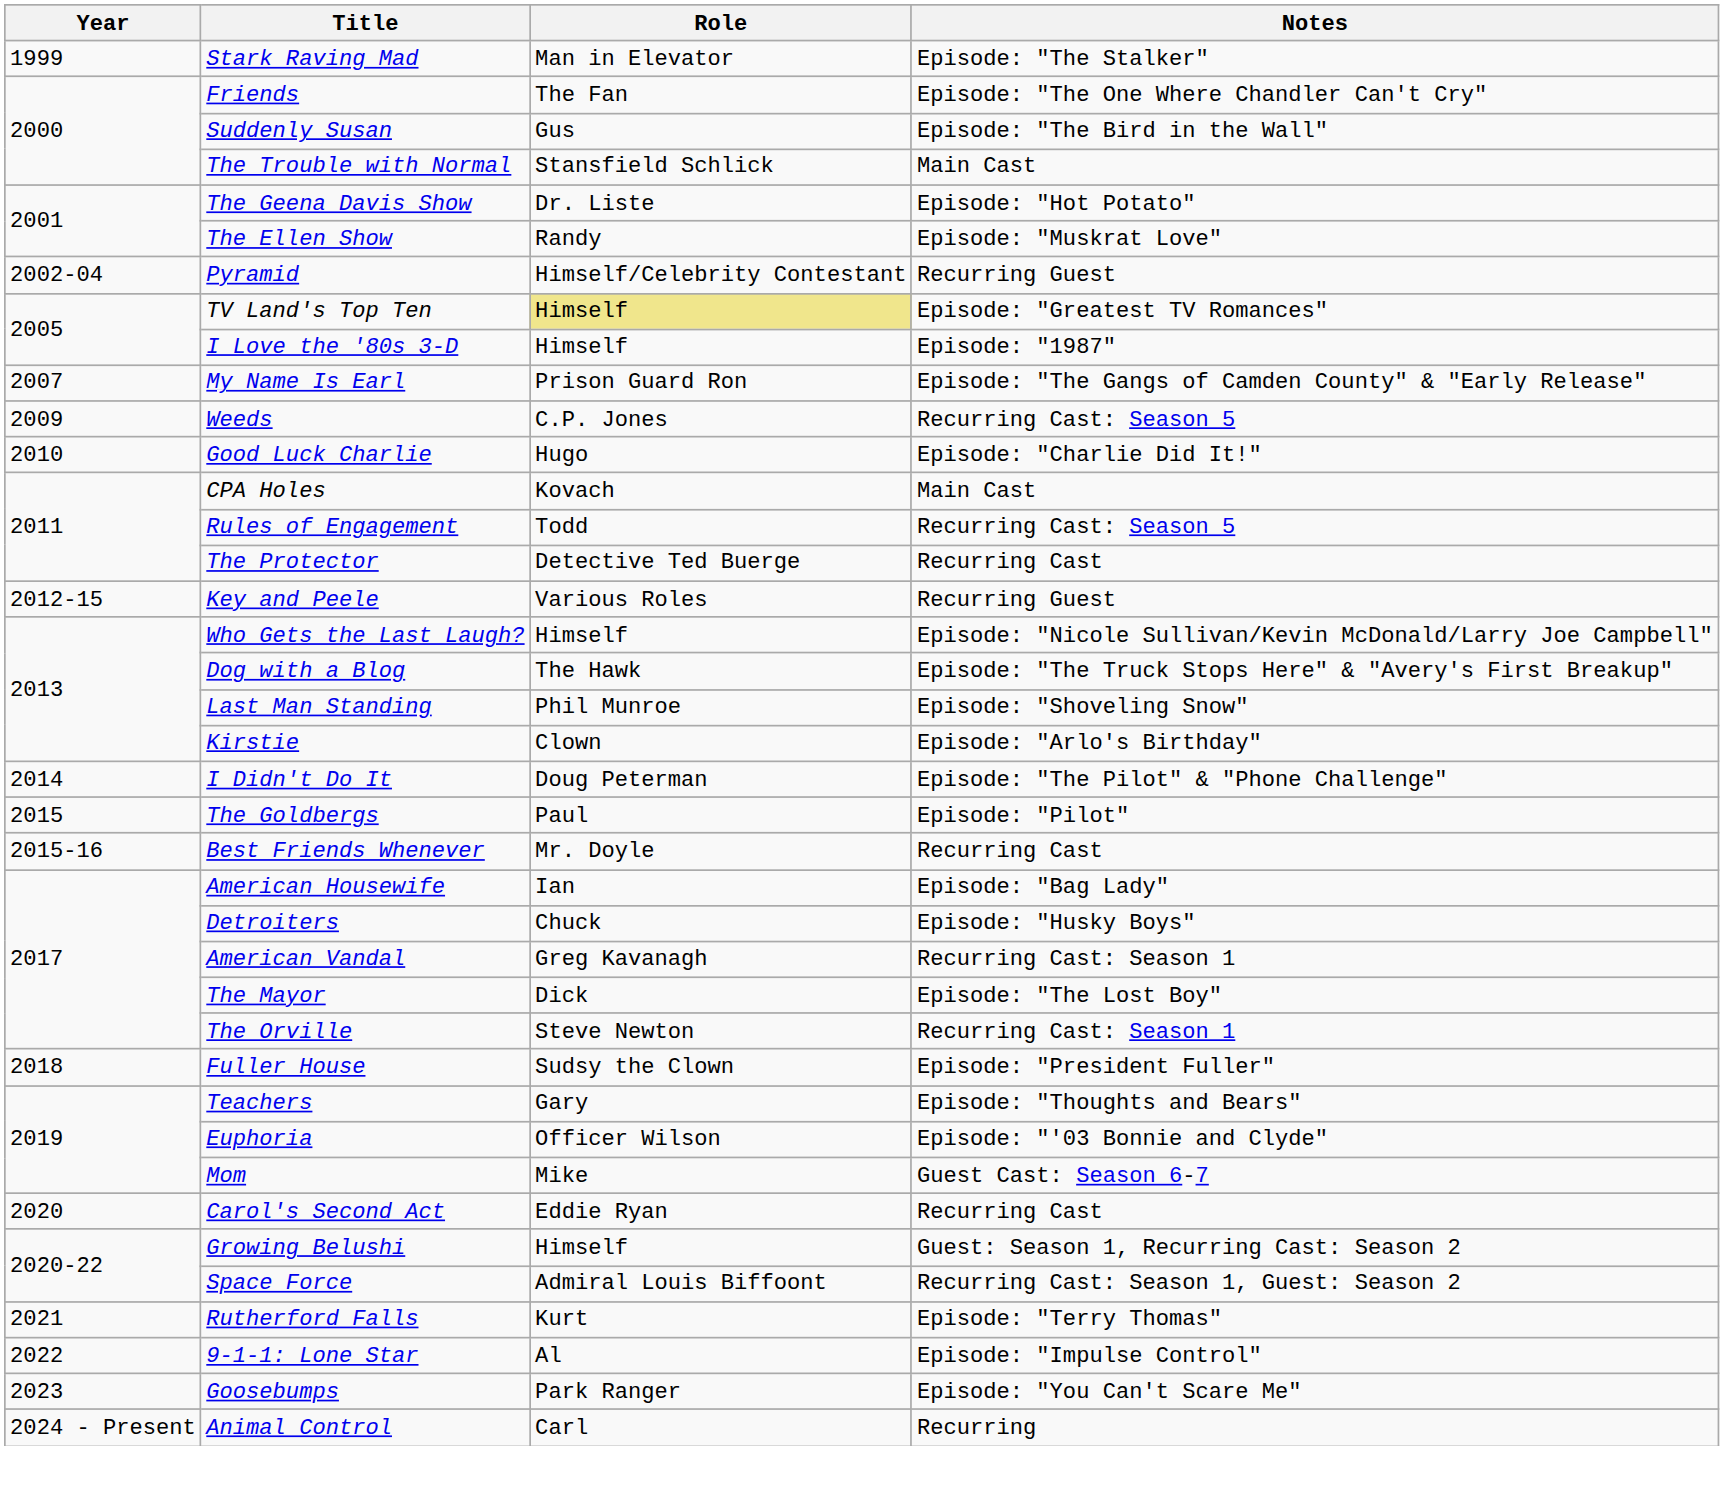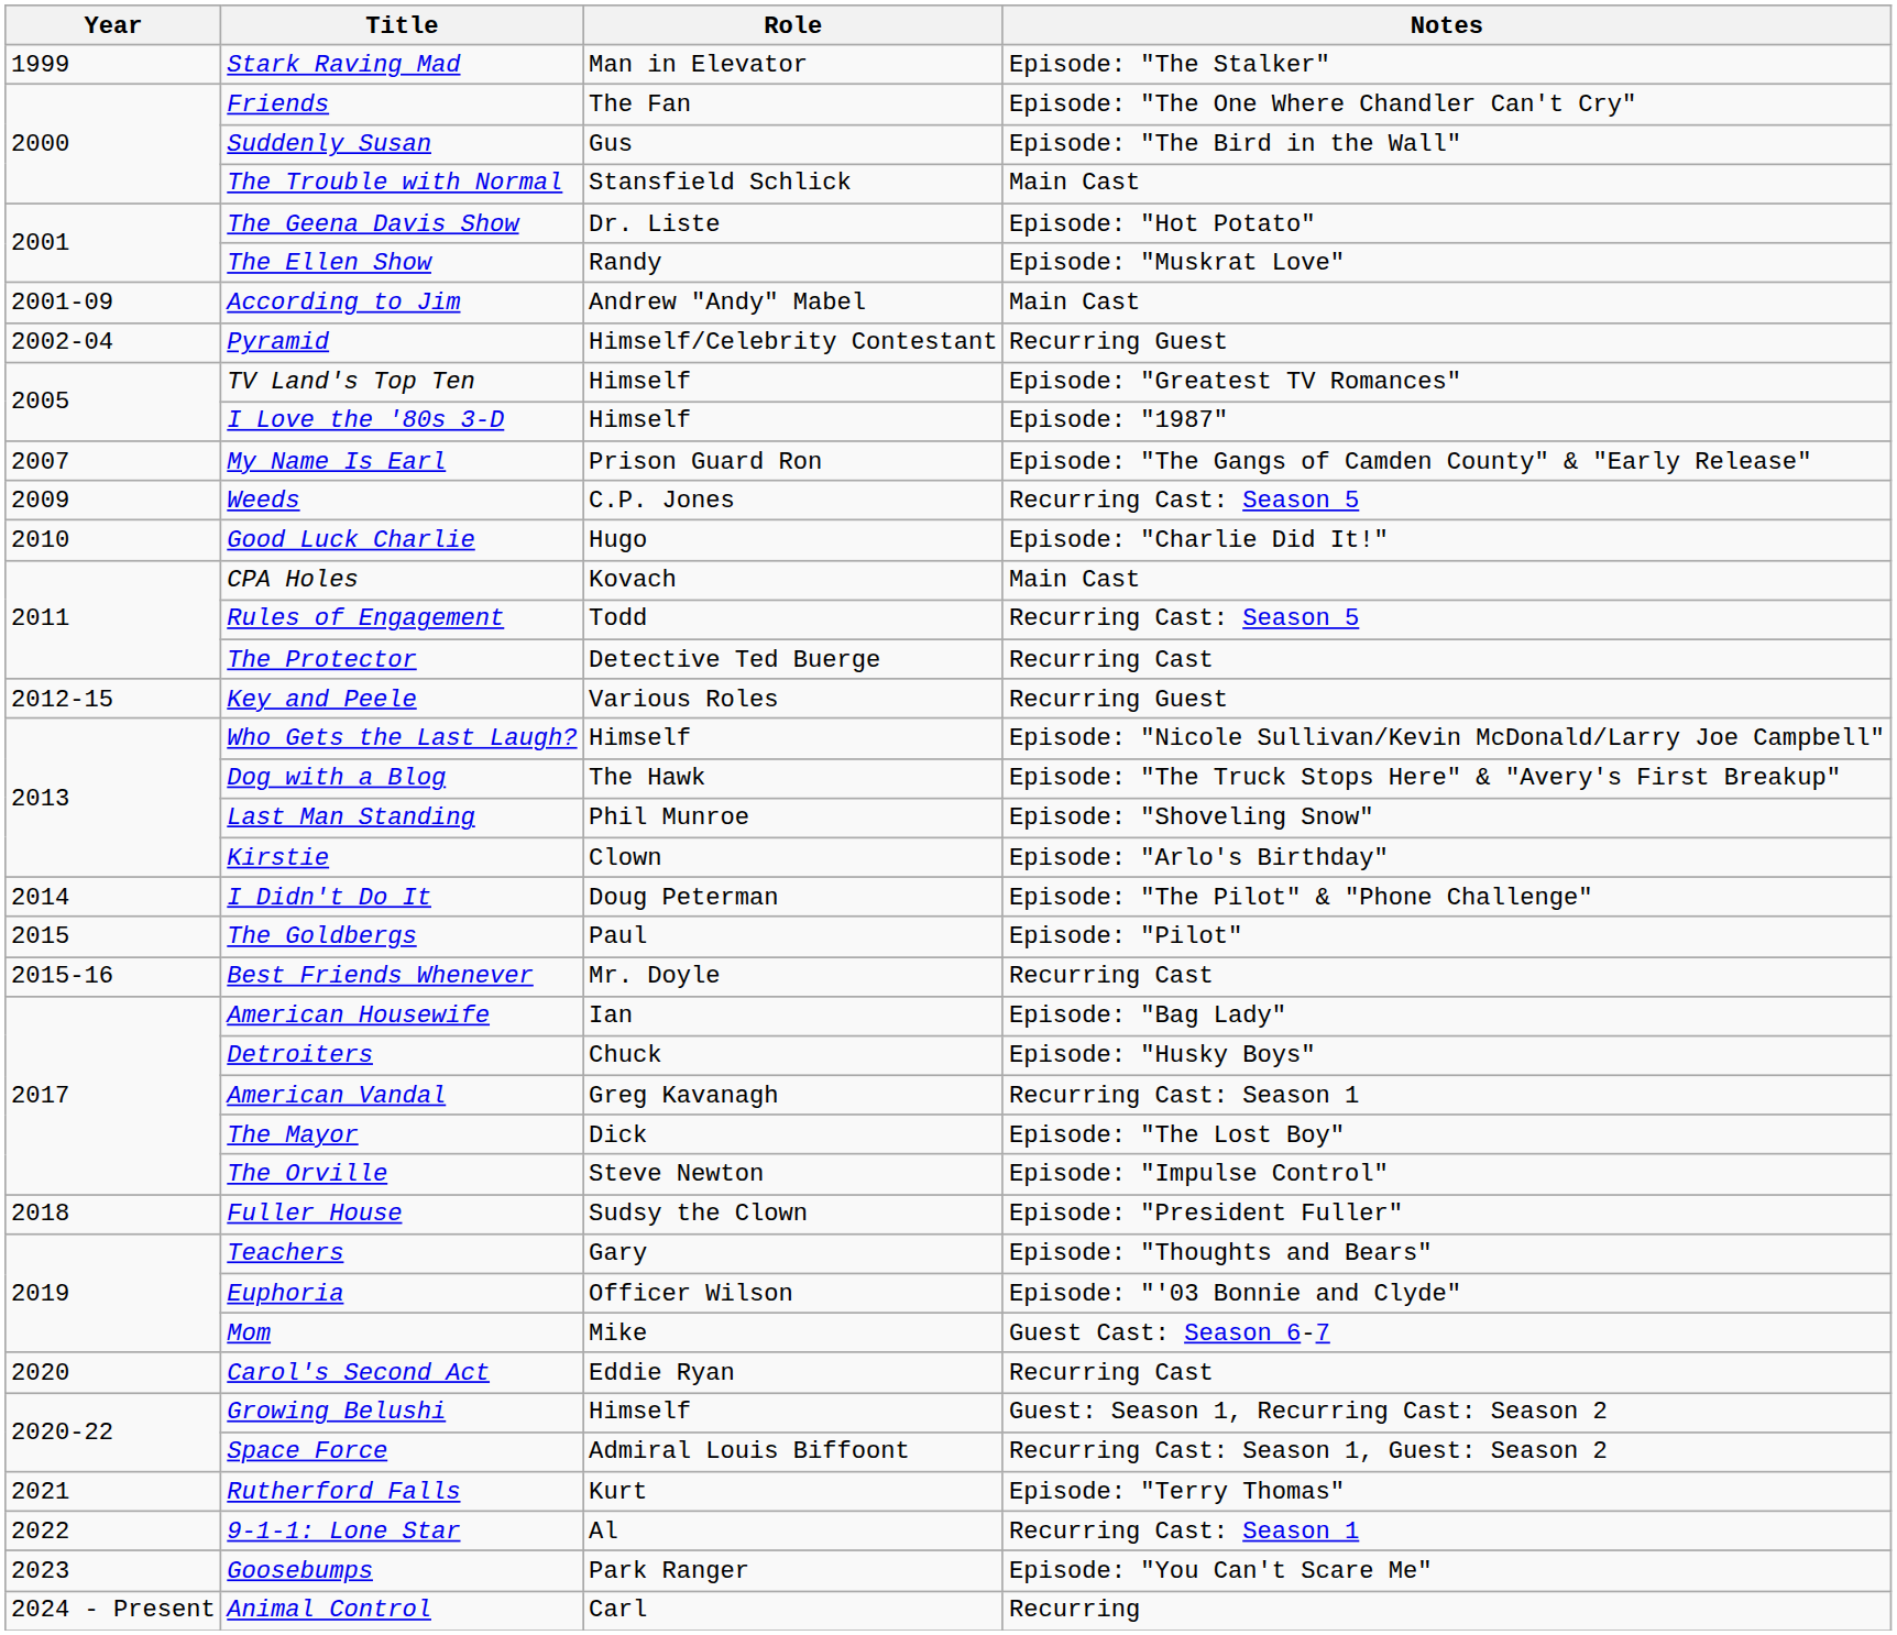+ row: 2001-09 | According to Jim | Andrew "Andy" Mabel | Main Cast
TV Land's Top Ten | Role: khaki background -> no background
The Orville | Notes: Recurring Cast: Season 1 -> Episode: "Impulse Control"
9-1-1: Lone Star | Notes: Episode: "Impulse Control" -> Recurring Cast: Season 1
